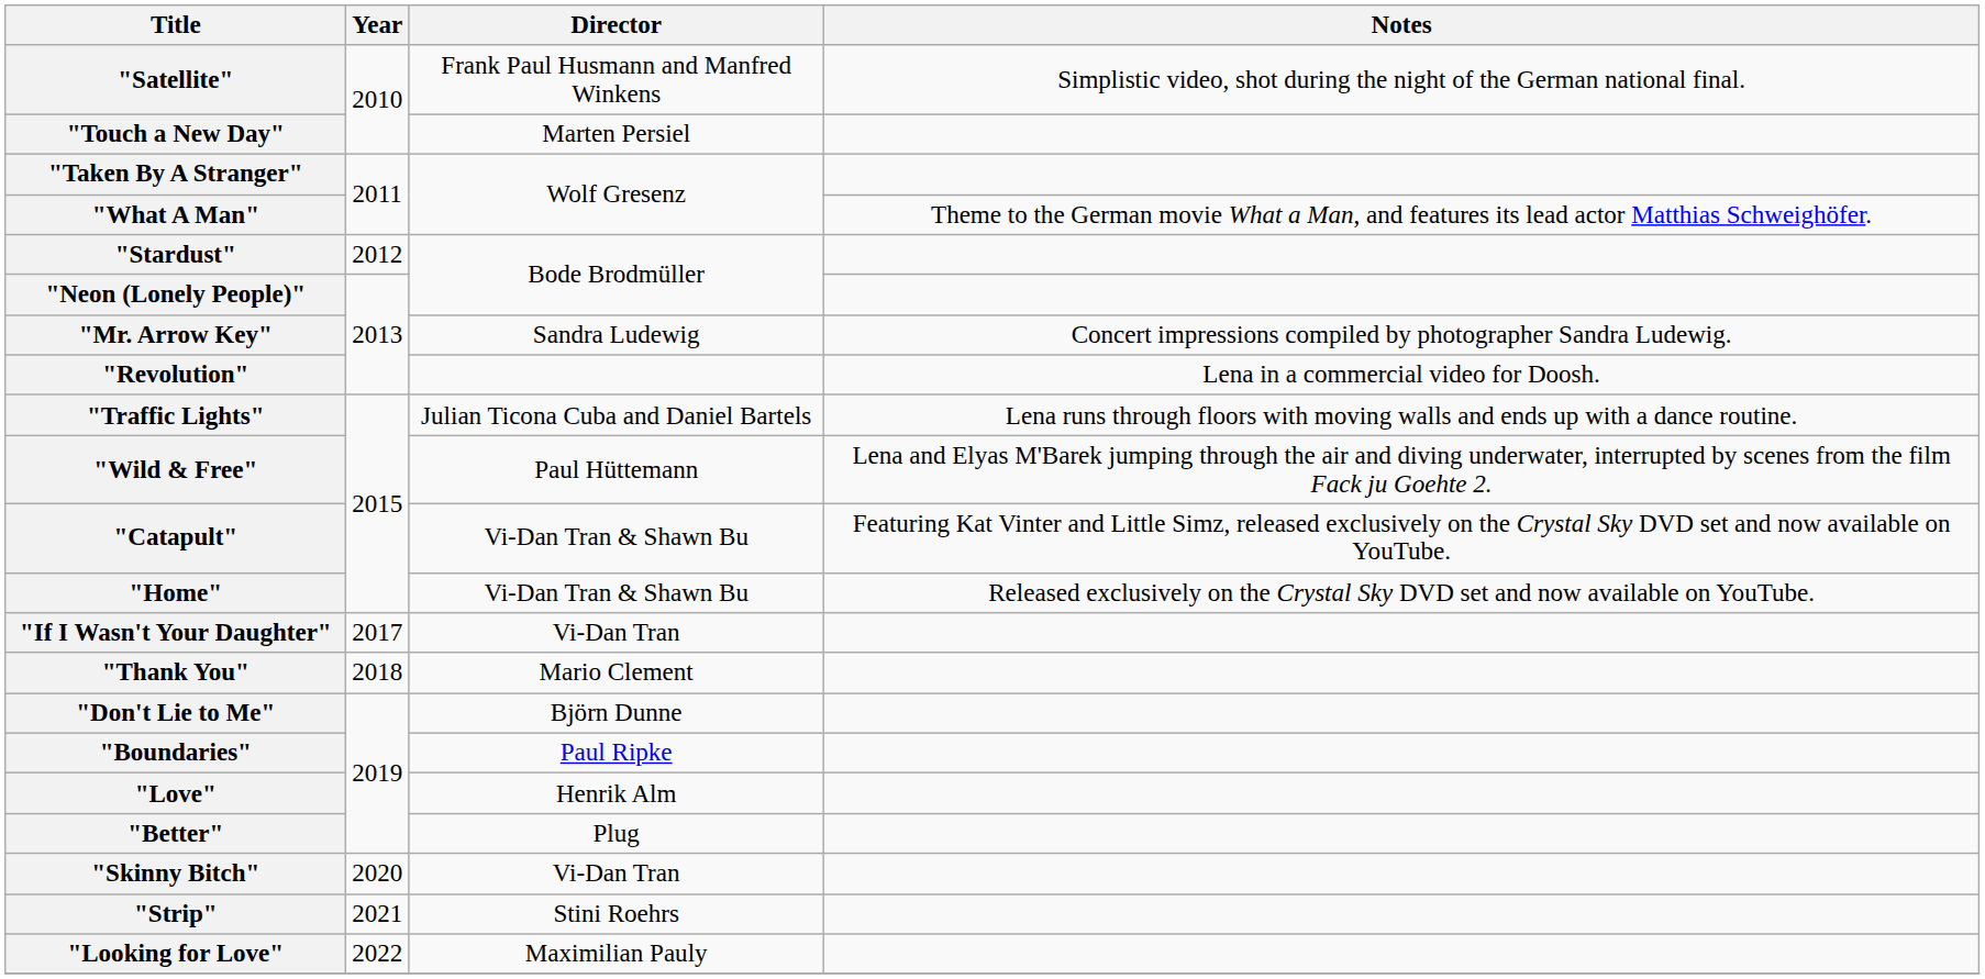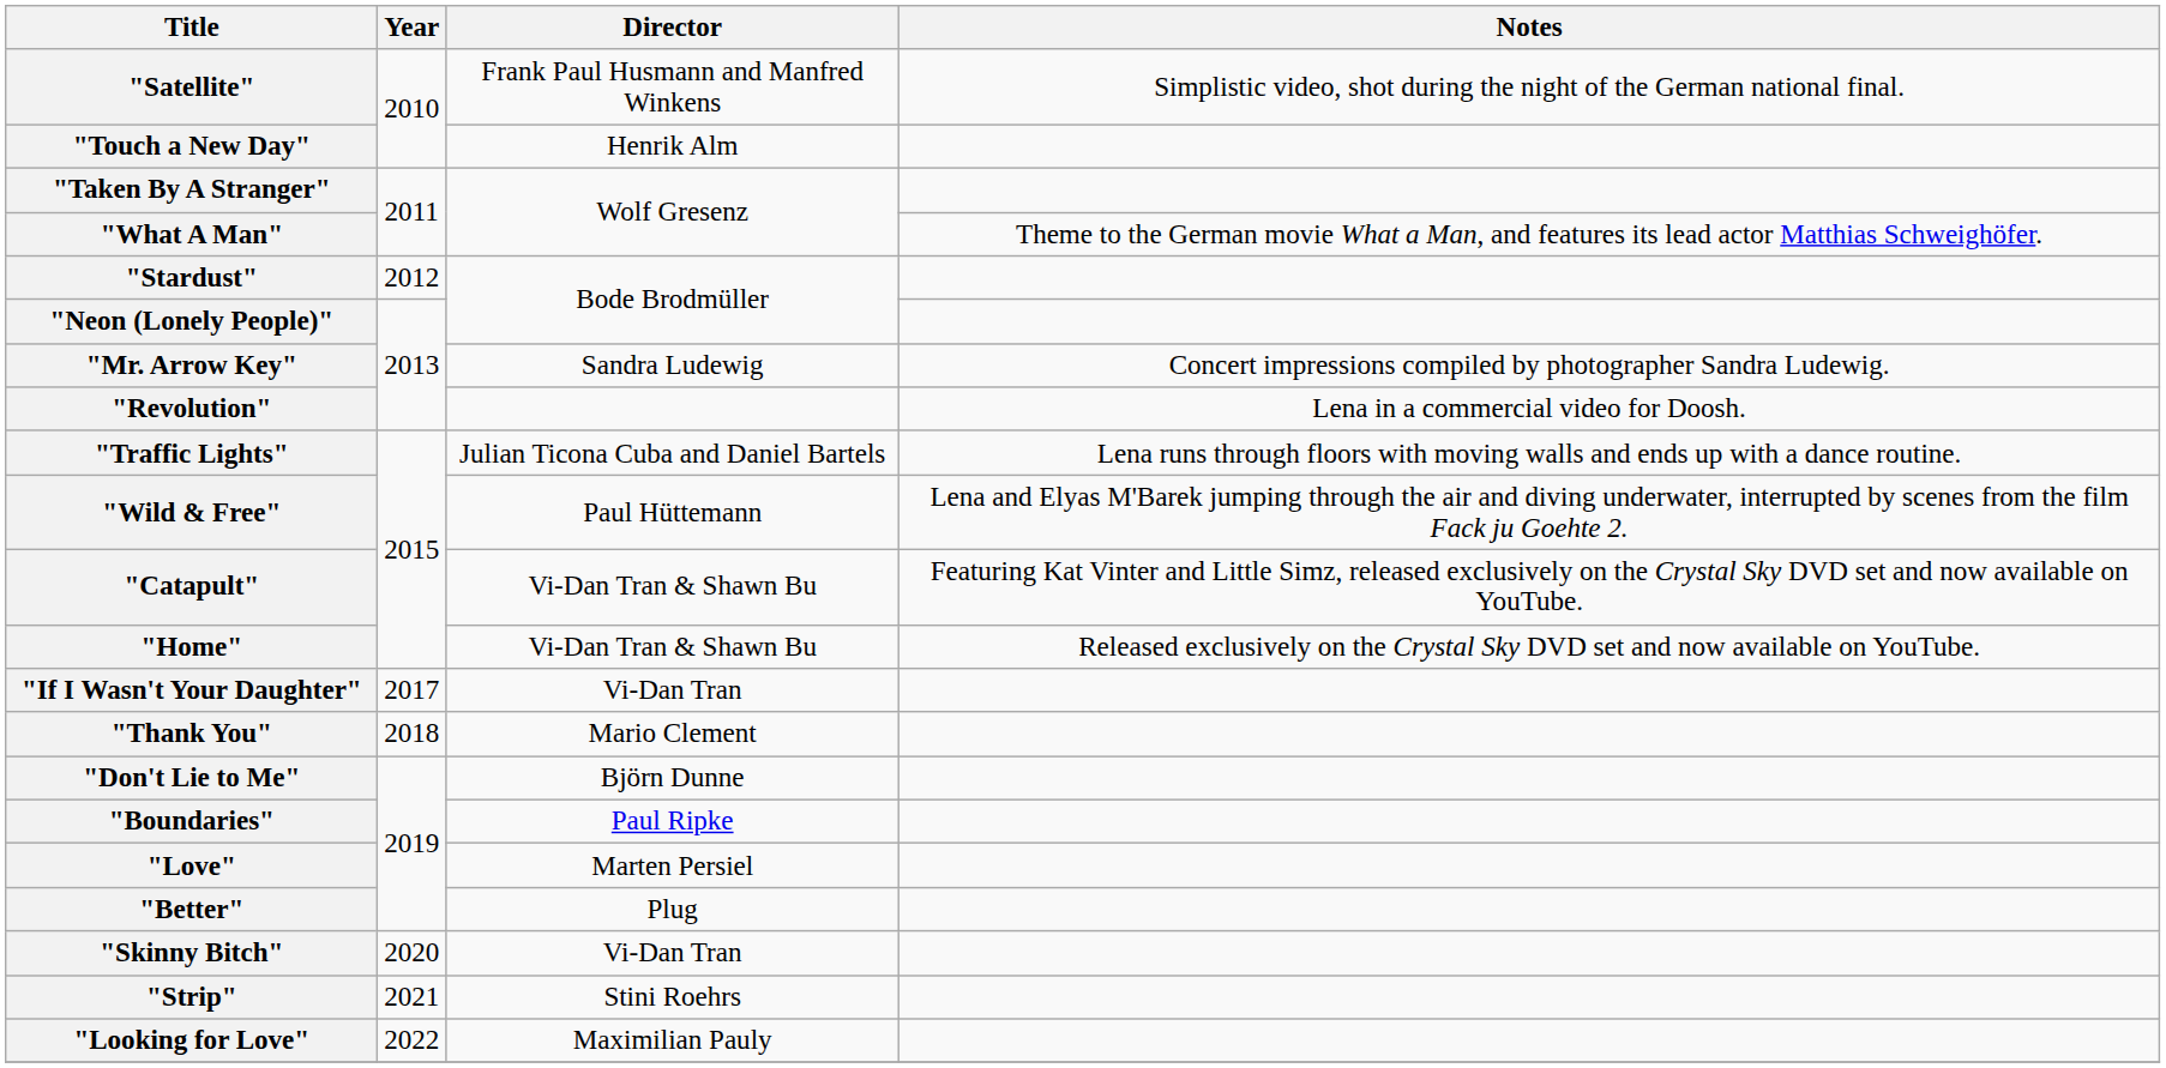"Touch a New Day" | Director: Marten Persiel -> Henrik Alm
"Love" | Director: Henrik Alm -> Marten Persiel
